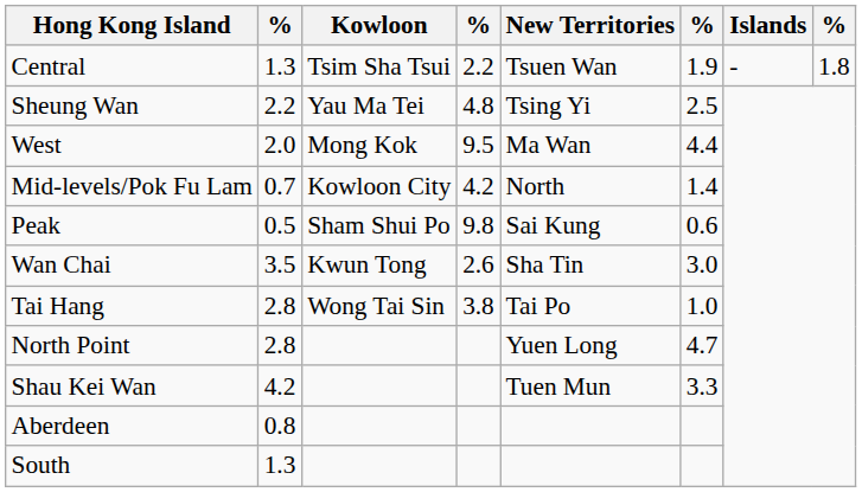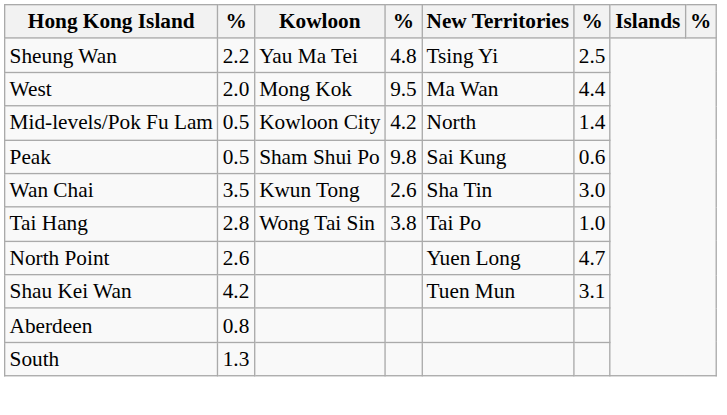- row: Central | 1.3 | Tsim Sha Tsui | 2.2 | Tsuen Wan | 1.9 | - | 1.8
Mid-levels/Pok Fu Lam | column 2: 0.7 -> 0.5
North Point | column 2: 2.8 -> 2.6
Shau Kei Wan | column 6: 3.3 -> 3.1
